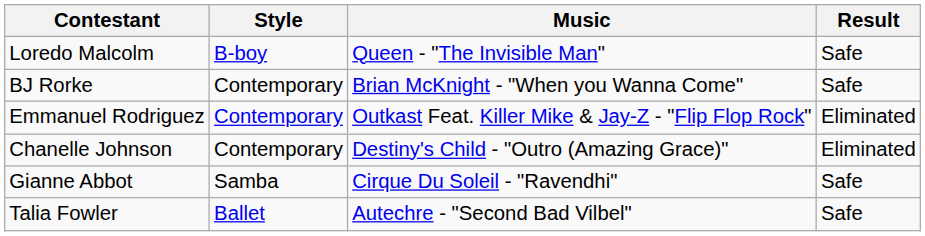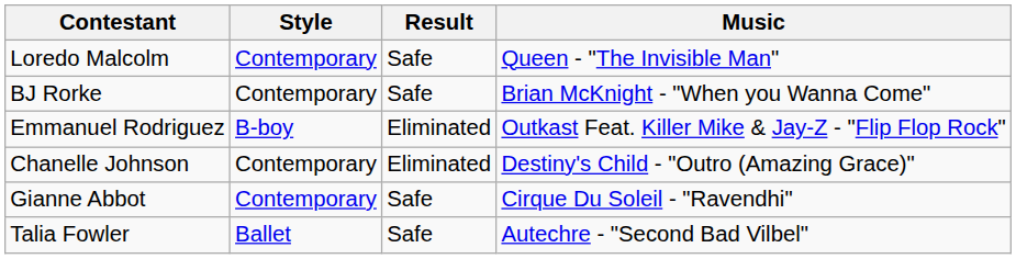columns swapped: Music <-> Result
Loredo Malcolm | Style: B-boy -> Contemporary
Emmanuel Rodriguez | Style: Contemporary -> B-boy
Gianne Abbot | Style: Samba -> Contemporary
